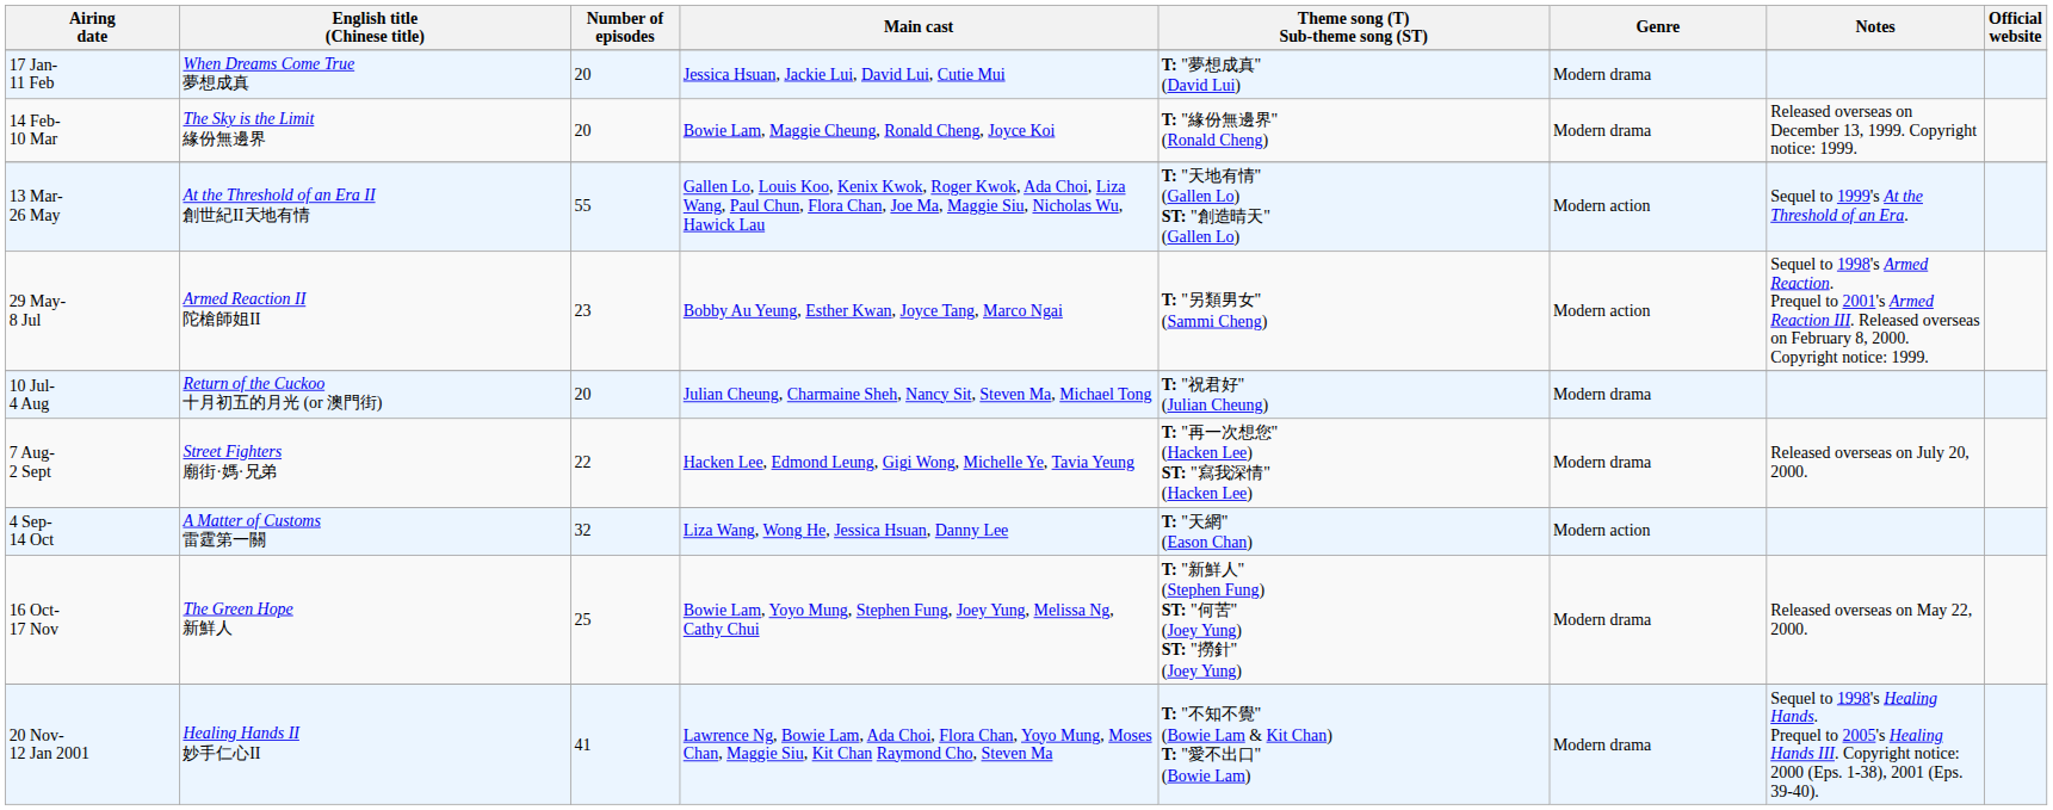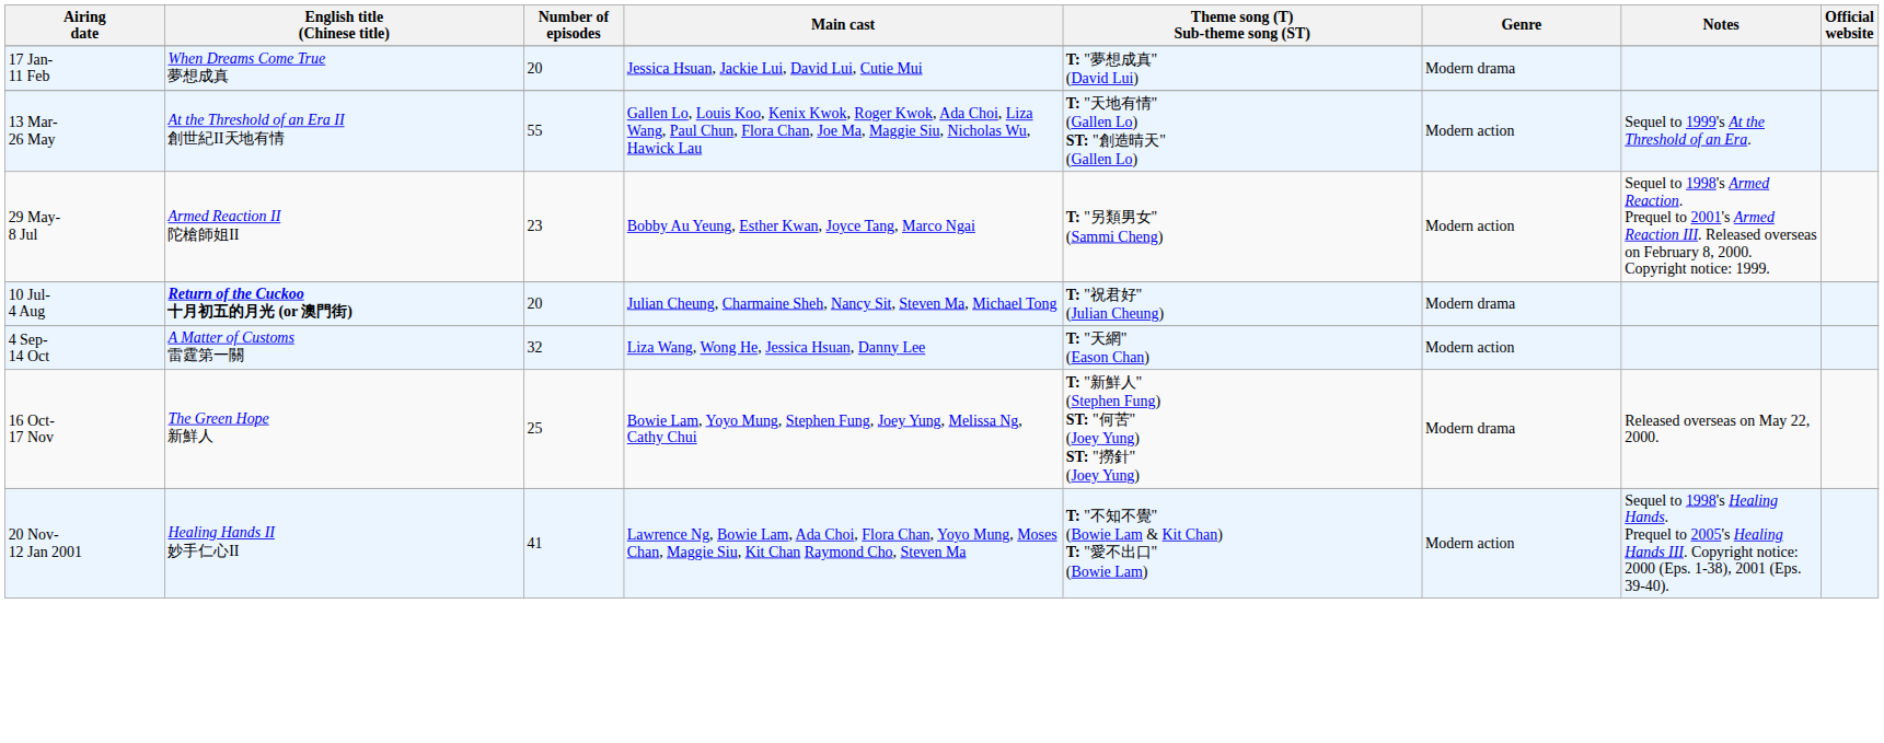- row: 14 Feb- 10 Mar | The Sky is the Limit 緣份無邊界 | 20 | Bowie Lam, Maggie Cheung, Ronald Cheng, Joyce Koi | T: "緣份無邊界" (Ronald Cheng) | Modern drama | Released overseas on December 13, 1999. Copyright notice: 1999.
10 Jul- 4 Aug | English title (Chinese title): normal -> bold
- row: 7 Aug- 2 Sept | Street Fighters 廟街·媽·兄弟 | 22 | Hacken Lee, Edmond Leung, Gigi Wong, Michelle Ye, Tavia Yeung | T: "再一次想您" (Hacken Lee) ST: "寫我深情" (Hacken Lee) | Modern drama | Released overseas on July 20, 2000.
20 Nov- 12 Jan 2001 | Genre: Modern drama -> Modern action
